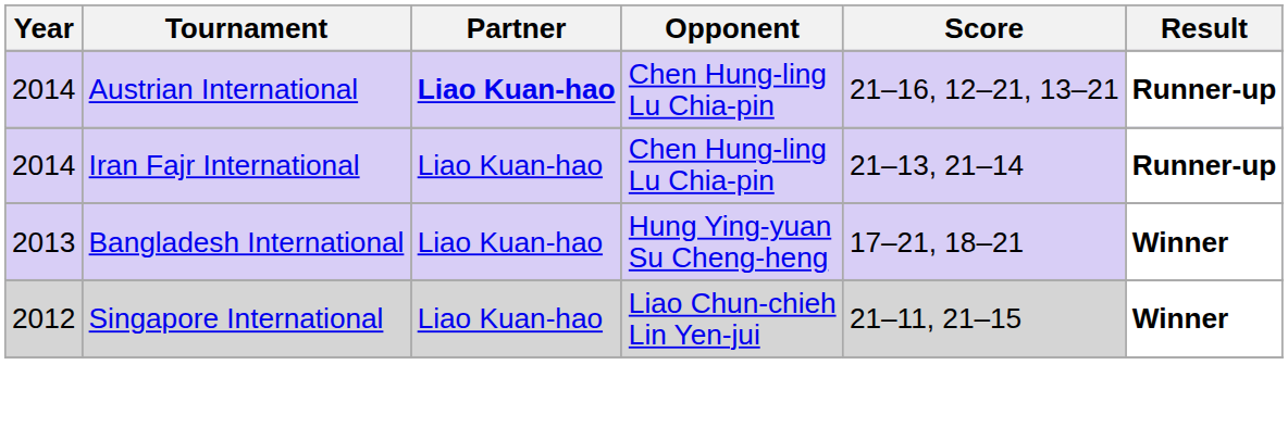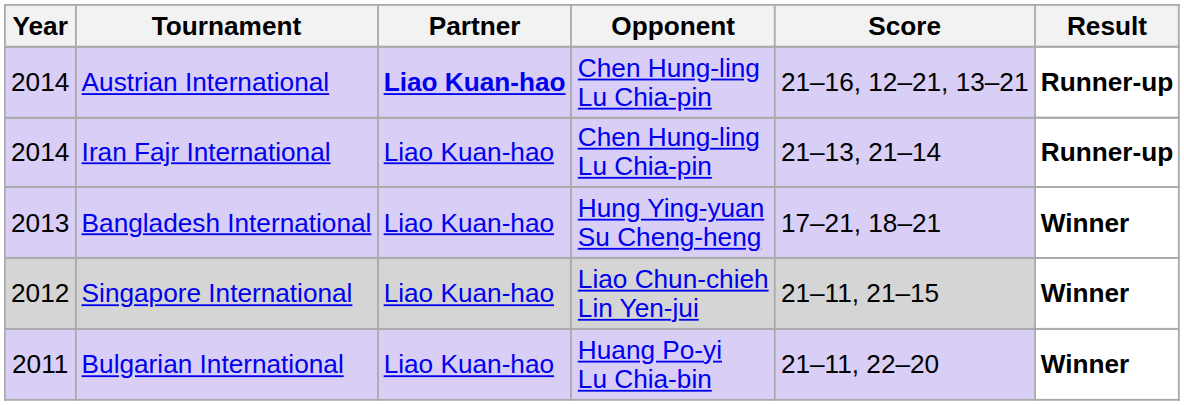+ row: 2011 | Bulgarian International | Liao Kuan-hao | Huang Po-yi Lu Chia-bin | 21–11, 22–20 | Winner
